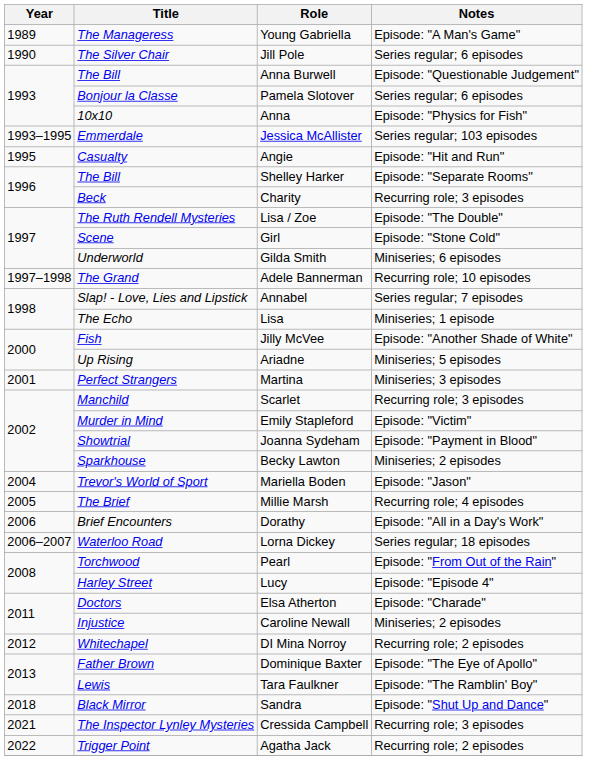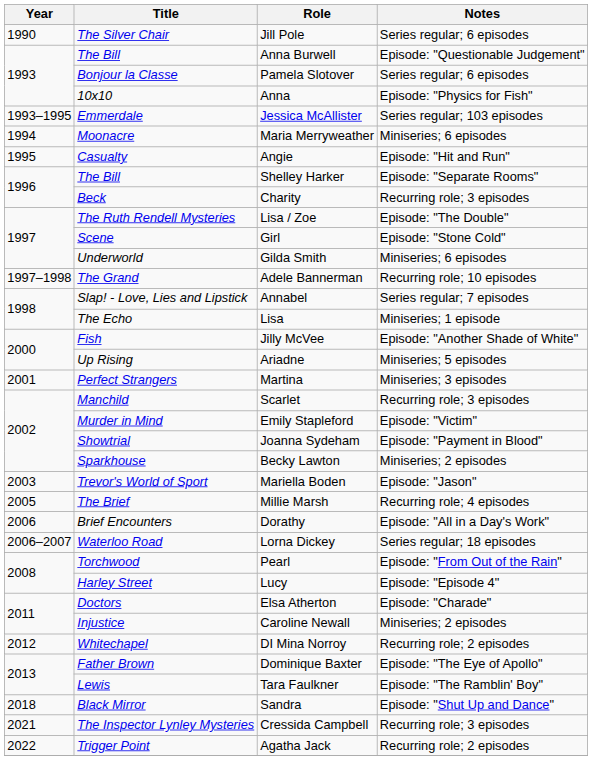- row: 1989 | The Manageress | Young Gabriella | Episode: "A Man's Game"
+ row: 1994 | Moonacre | Maria Merryweather | Miniseries; 6 episodes
Mariella Boden | Year: 2004 -> 2003
